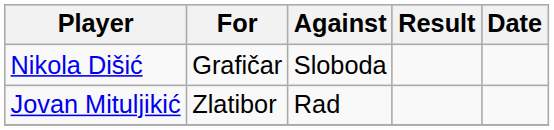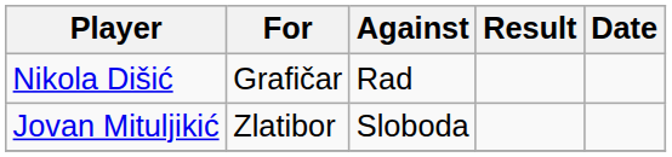Nikola Dišić | Against: Sloboda -> Rad
Jovan Mituljikić | Against: Rad -> Sloboda
